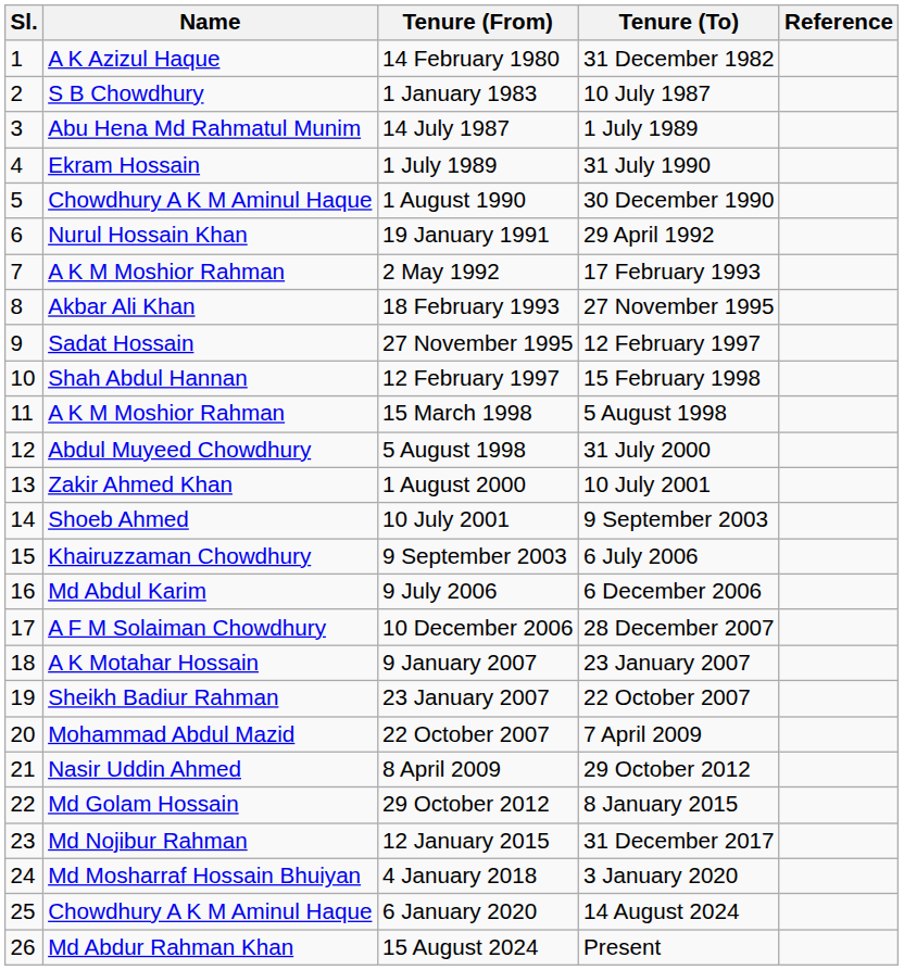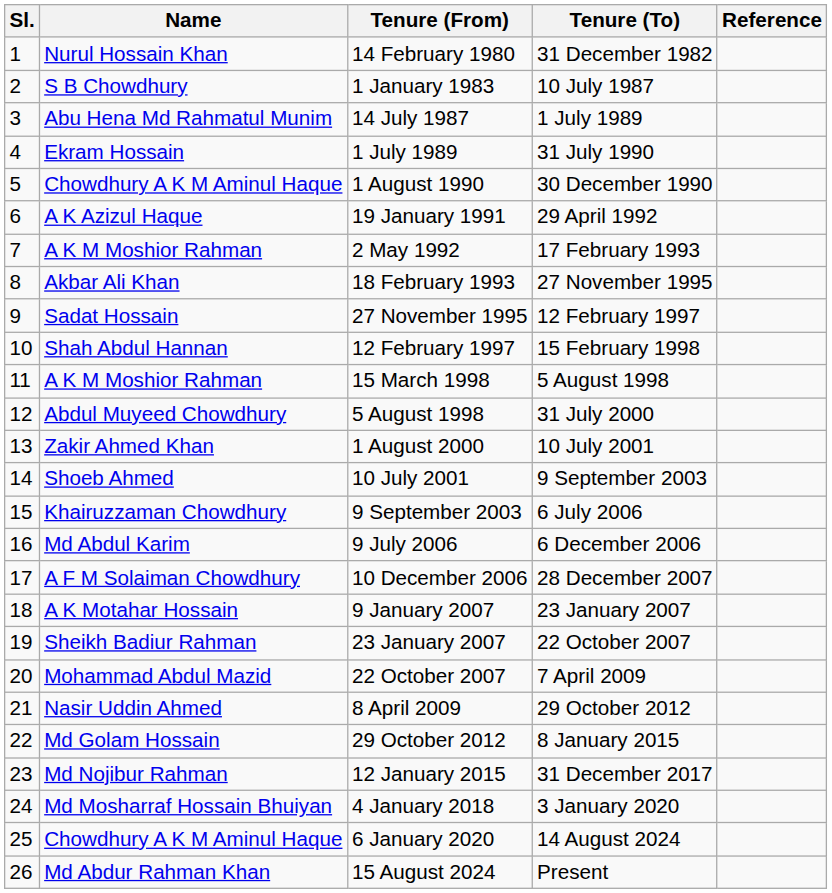14 February 1980 | Name: A K Azizul Haque -> Nurul Hossain Khan
19 January 1991 | Name: Nurul Hossain Khan -> A K Azizul Haque
